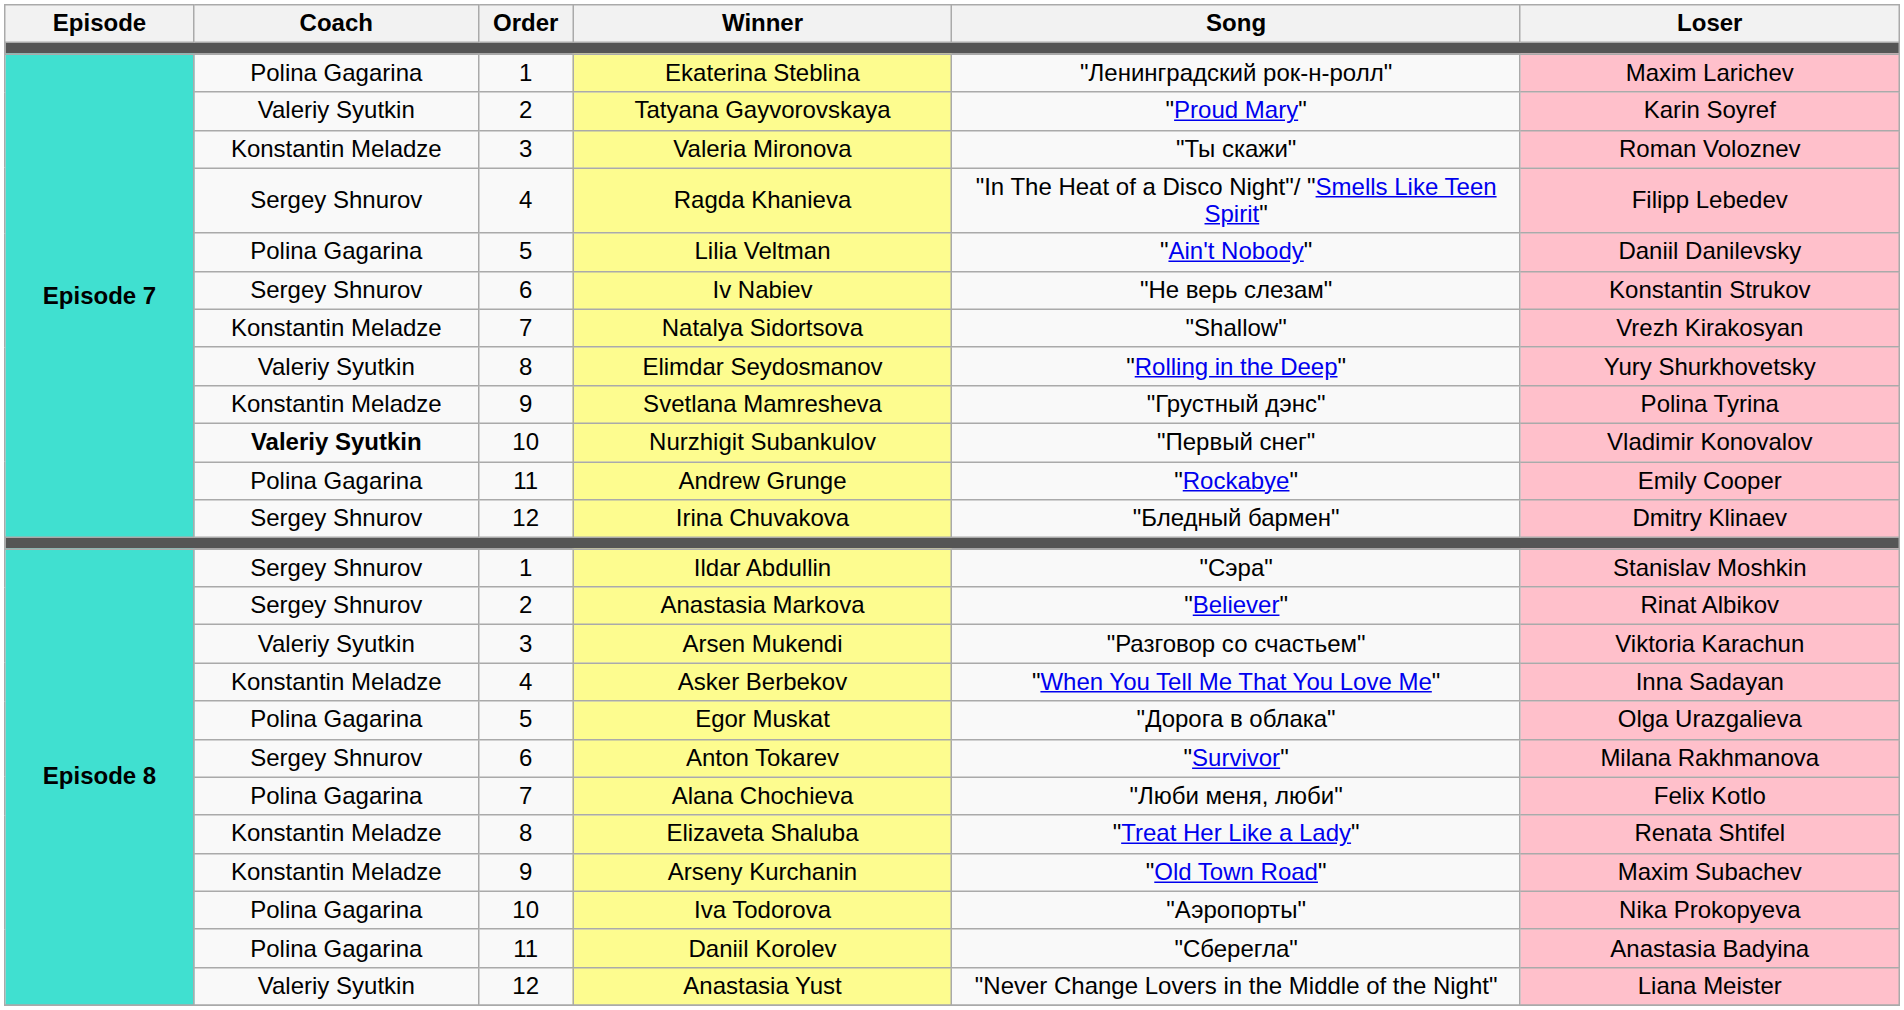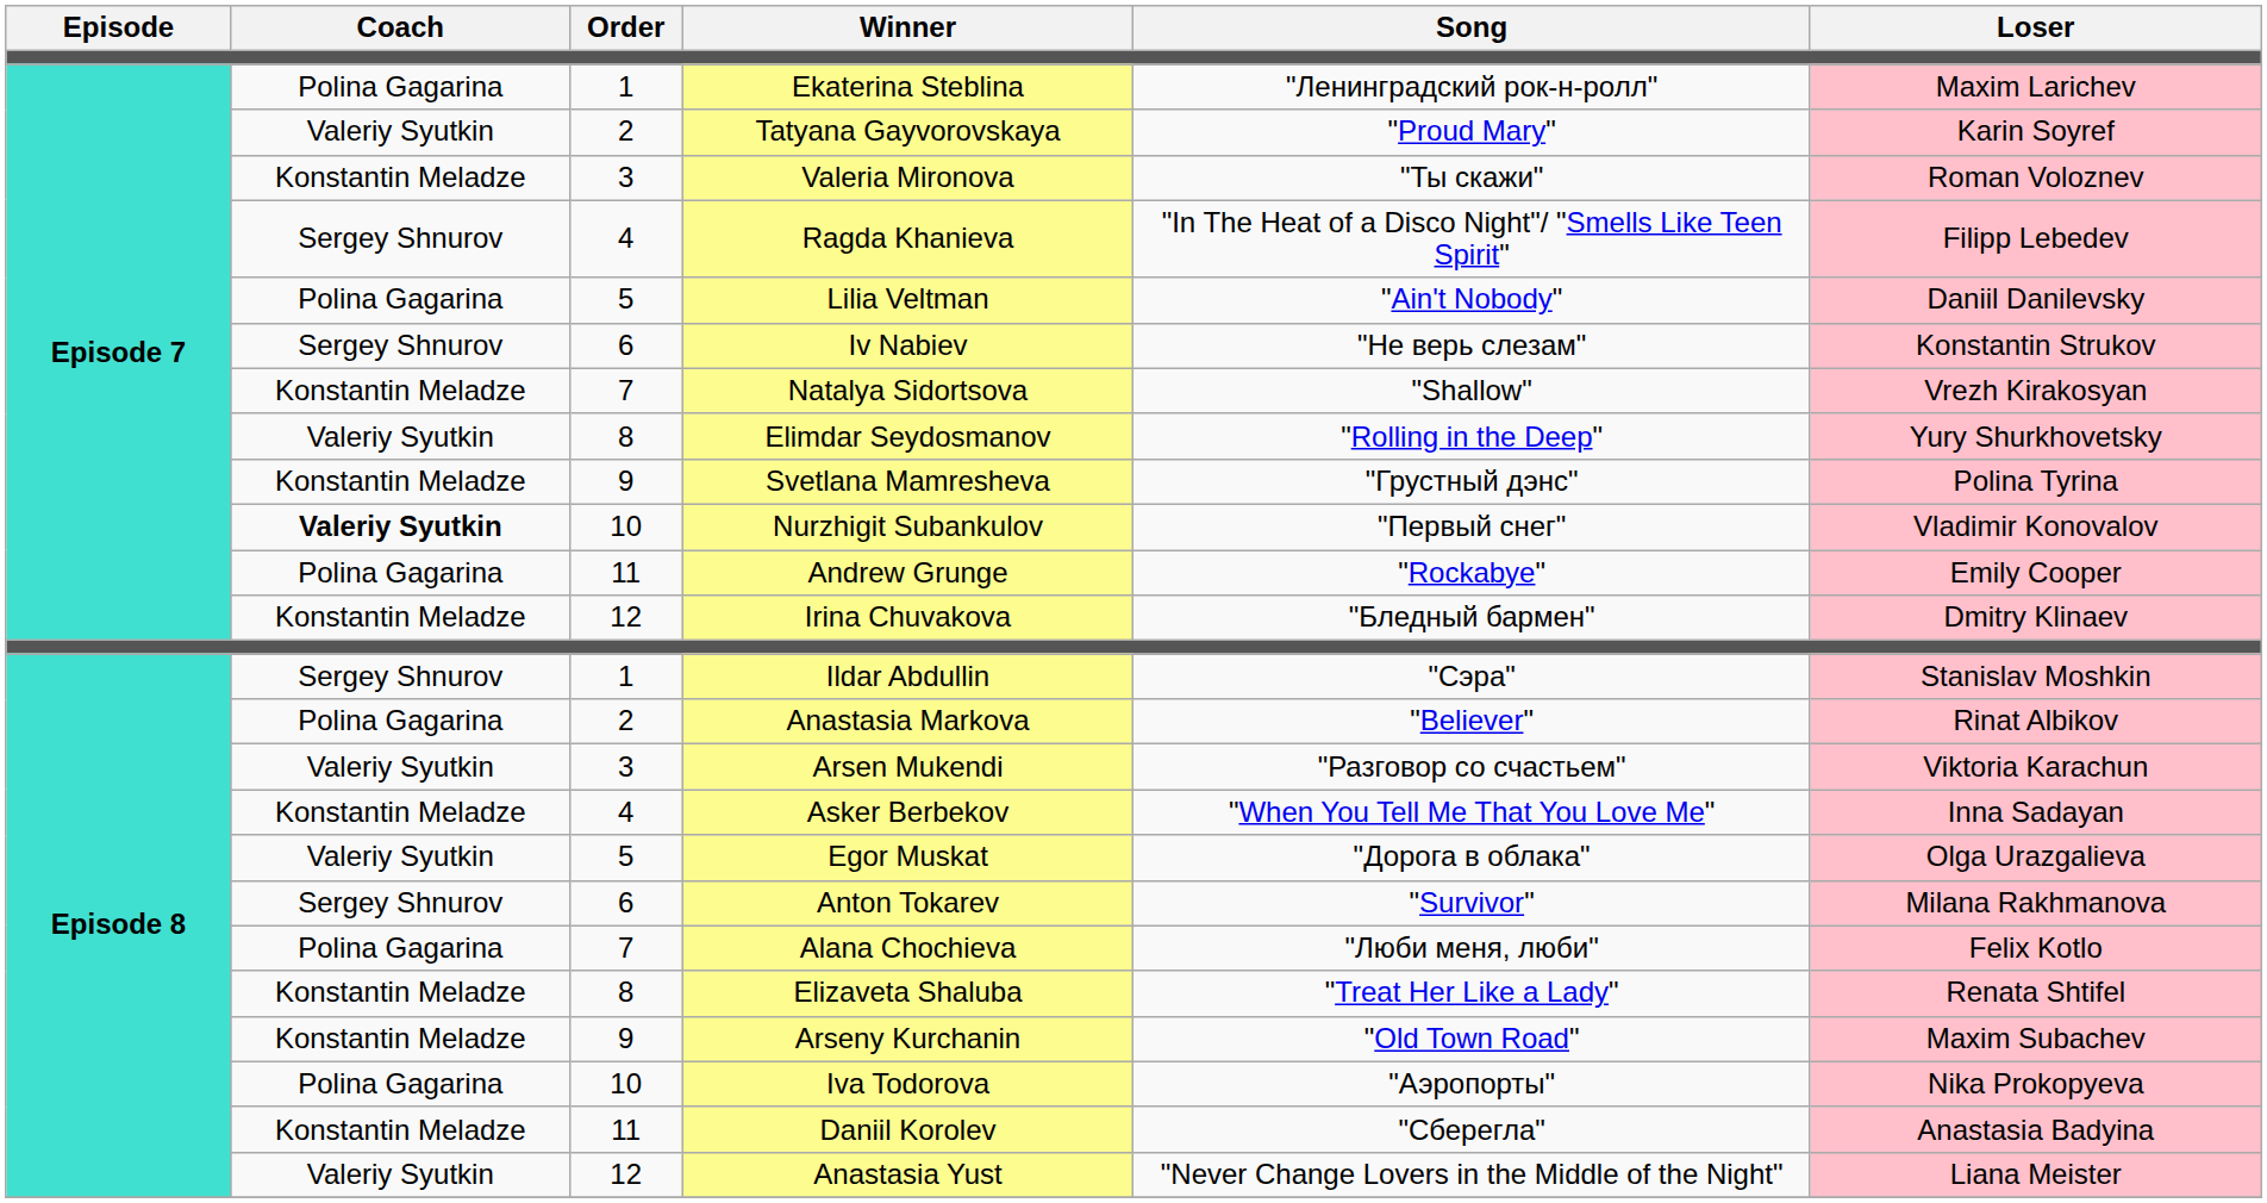Irina Chuvakova | Coach: Sergey Shnurov -> Konstantin Meladze
Anastasia Markova | Coach: Sergey Shnurov -> Polina Gagarina
Egor Muskat | Coach: Polina Gagarina -> Valeriy Syutkin
Daniil Korolev | Coach: Polina Gagarina -> Konstantin Meladze
